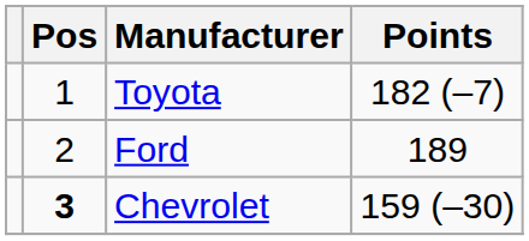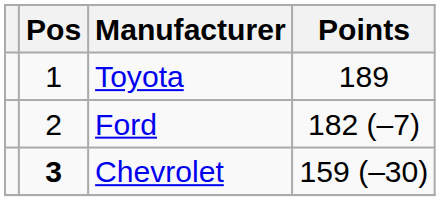Toyota | Points: 182 (–7) -> 189
Ford | Points: 189 -> 182 (–7)
